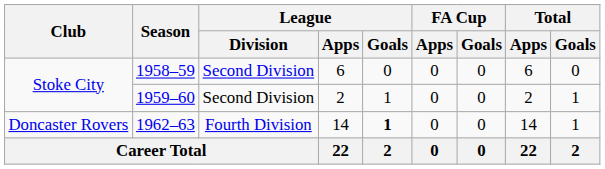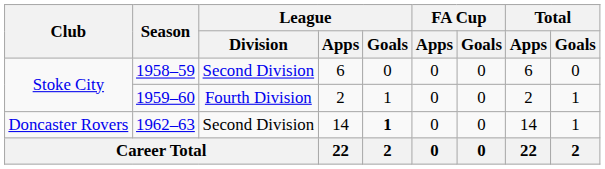1959–60 | League / Division: Second Division -> Fourth Division
1962–63 | League / Division: Fourth Division -> Second Division
